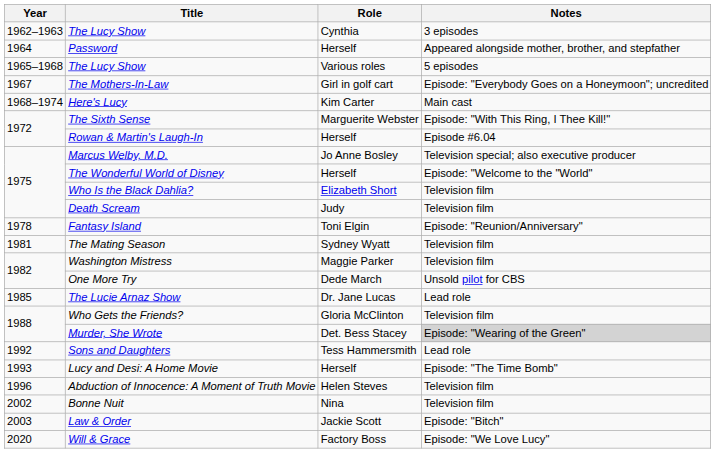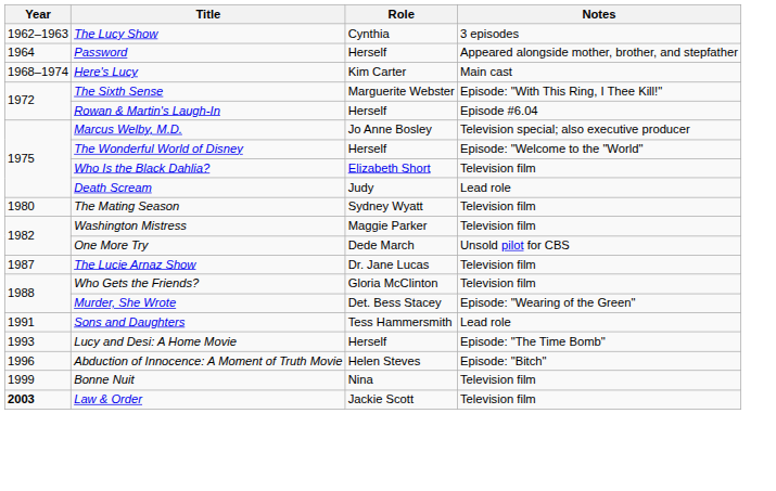- row: 1965–1968 | The Lucy Show | Various roles | 5 episodes
- row: 1967 | The Mothers-In-Law | Girl in golf cart | Episode: "Everybody Goes on a Honeymoon"; uncredited
Death Scream | Notes: Television film -> Lead role
- row: 1978 | Fantasy Island | Toni Elgin | Episode: "Reunion/Anniversary"
The Mating Season | Year: 1981 -> 1980
The Lucie Arnaz Show | Year: 1985 -> 1987
The Lucie Arnaz Show | Notes: Lead role -> Television film
Murder, She Wrote | Notes: lightgrey background -> no background
Sons and Daughters | Year: 1992 -> 1991
Abduction of Innocence: A Moment of Truth Movie | Notes: Television film -> Episode: "Bitch"
Bonne Nuit | Year: 2002 -> 1999
Law & Order | Year: normal -> bold
Law & Order | Notes: Episode: "Bitch" -> Television film
- row: 2020 | Will & Grace | Factory Boss | Episode: "We Love Lucy"
